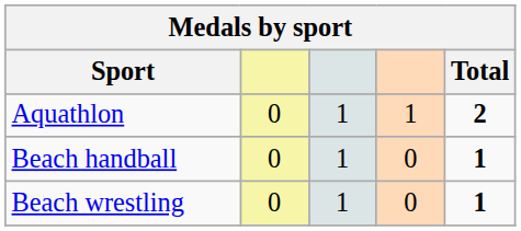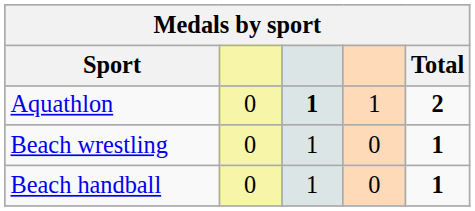Aquathlon | column 3: normal -> bold
rows swapped: Beach handball <-> Beach wrestling
